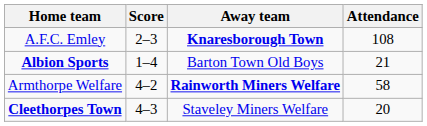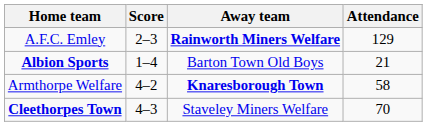A.F.C. Emley | Away team: Knaresborough Town -> Rainworth Miners Welfare
A.F.C. Emley | Attendance: 108 -> 129
Armthorpe Welfare | Away team: Rainworth Miners Welfare -> Knaresborough Town
Cleethorpes Town | Attendance: 20 -> 70
